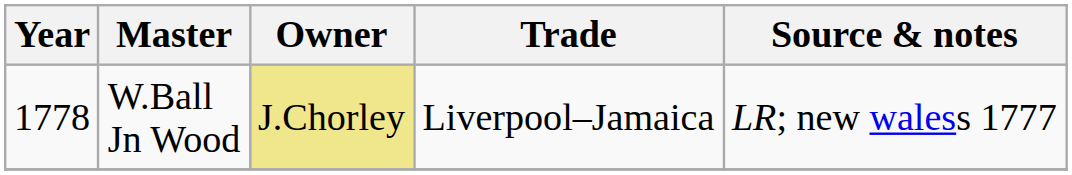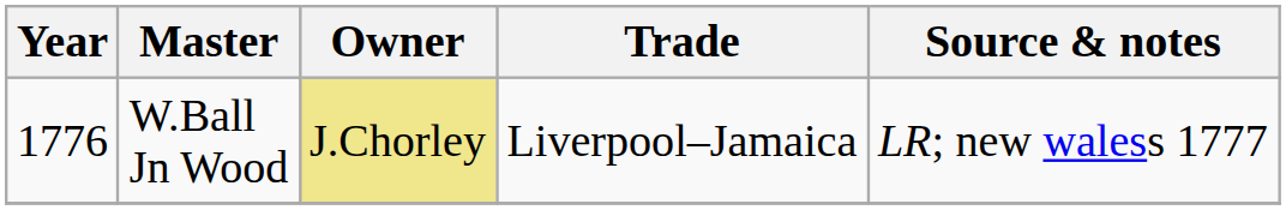W.Ball Jn Wood | Year: 1778 -> 1776
